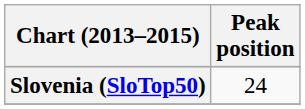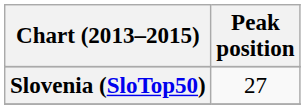Slovenia (SloTop50) | Peak position: 24 -> 27
